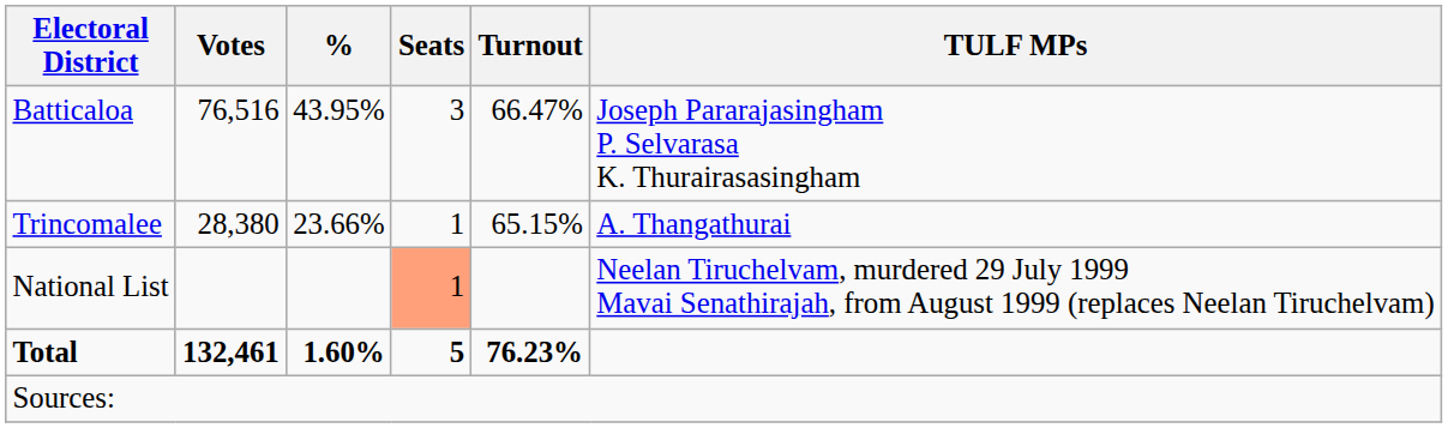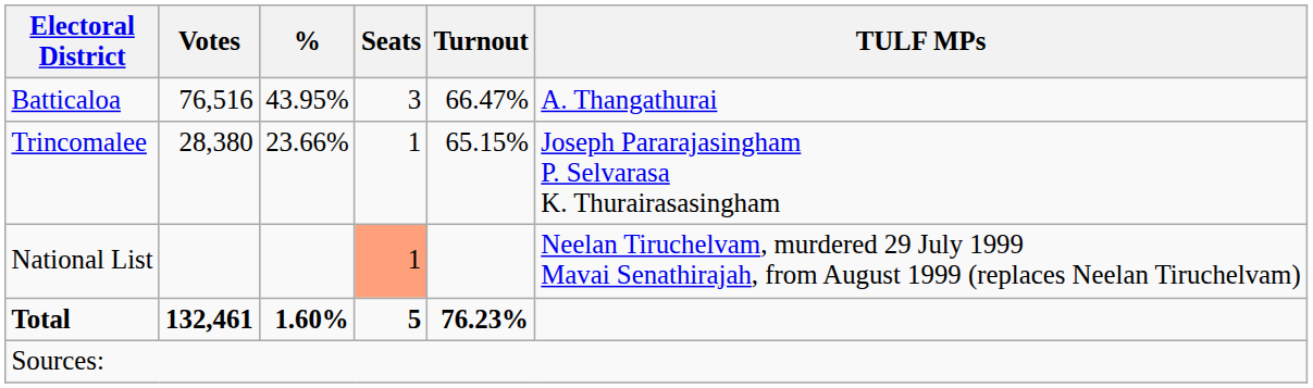Batticaloa | TULF MPs: Joseph Pararajasingham P. Selvarasa K. Thurairasasingham -> A. Thangathurai
Trincomalee | TULF MPs: A. Thangathurai -> Joseph Pararajasingham P. Selvarasa K. Thurairasasingham
